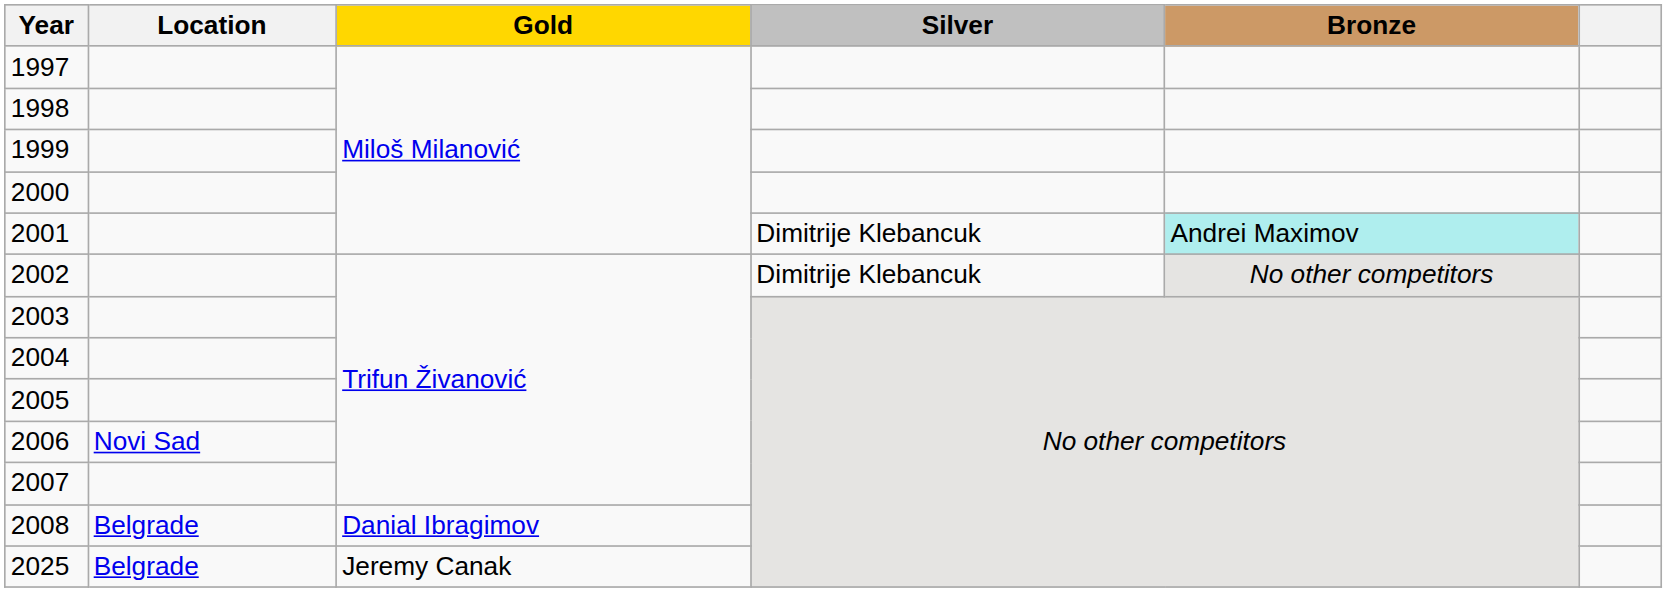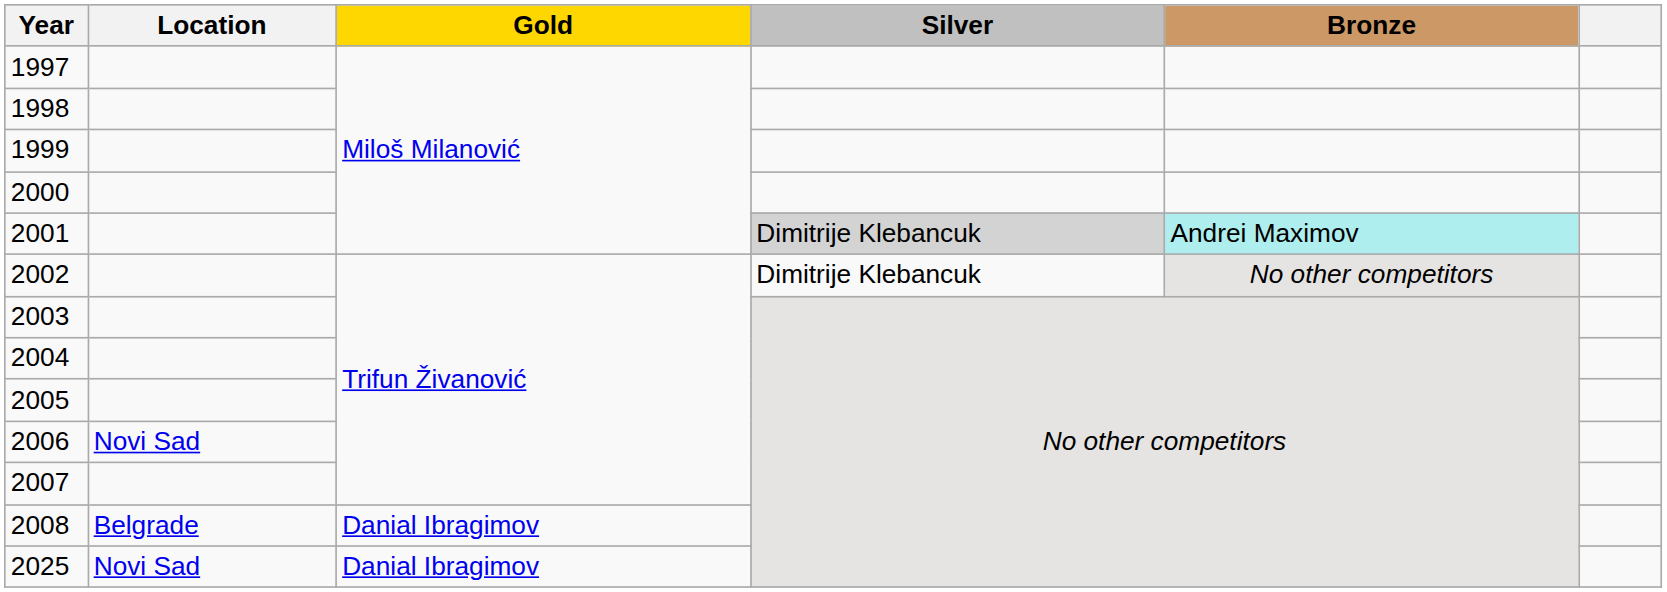2001 | Silver: no background -> lightgrey background
2025 | Location: Belgrade -> Novi Sad
2025 | Gold: Jeremy Canak -> Danial Ibragimov
